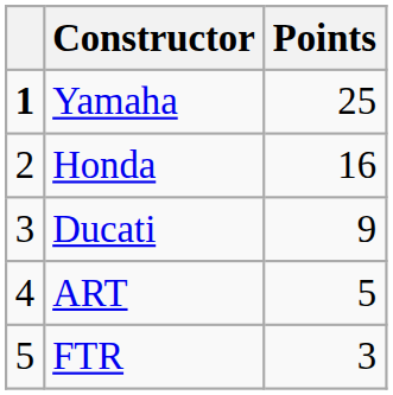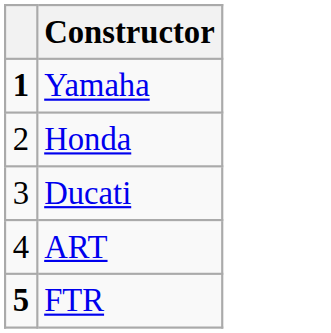- column: Points | 25 | 16 | 9 | 5 | 3
FTR | column 1: normal -> bold
